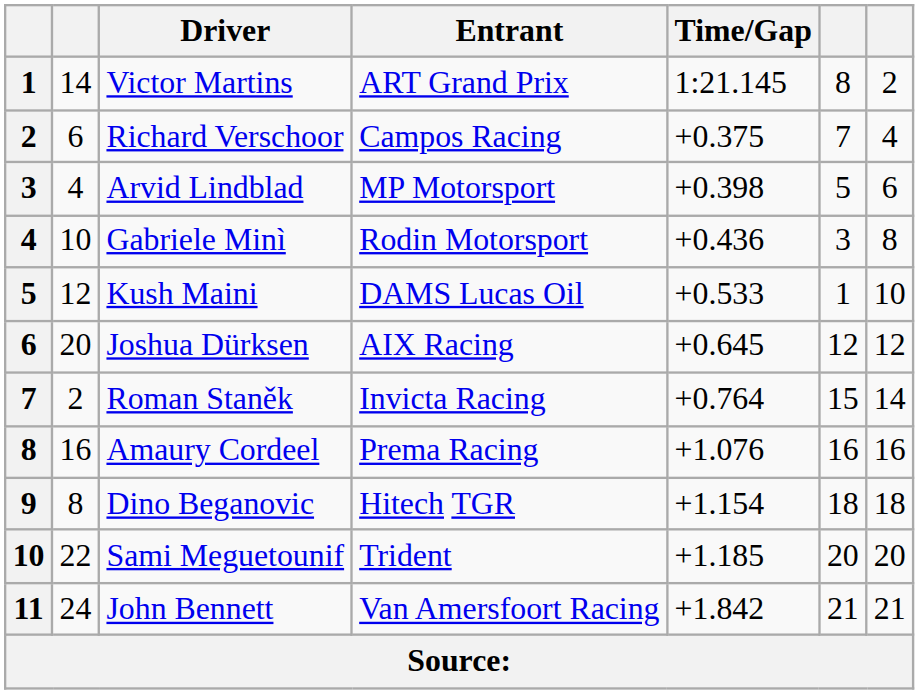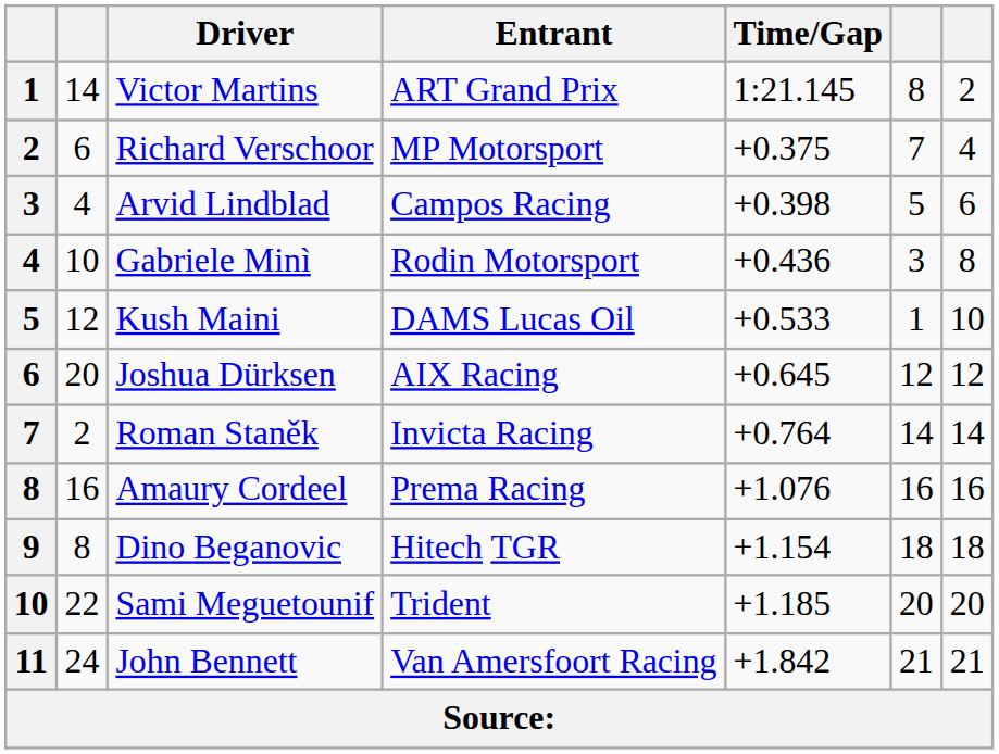Richard Verschoor | Entrant: Campos Racing -> MP Motorsport
Arvid Lindblad | Entrant: MP Motorsport -> Campos Racing
Roman Staněk | column 6: 15 -> 14
